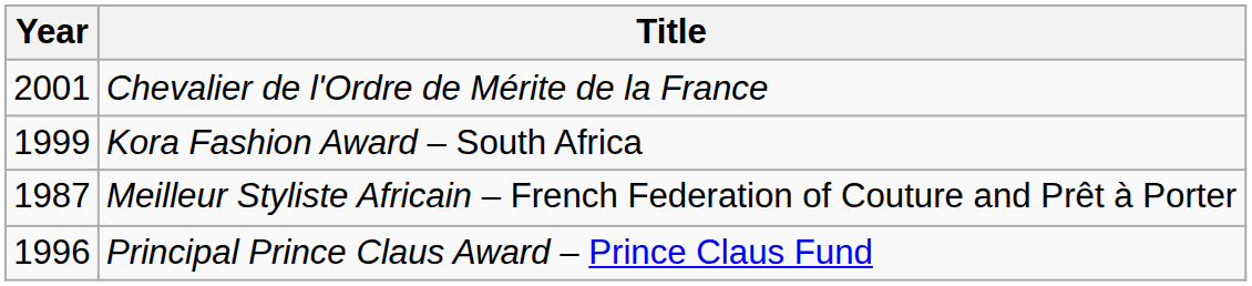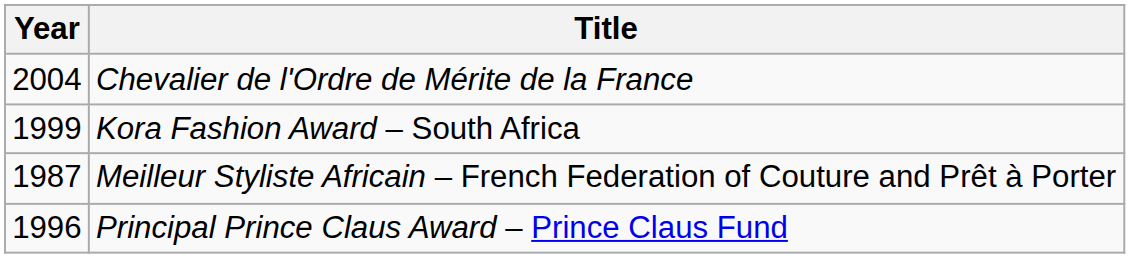Chevalier de l'Ordre de Mérite de la France | Year: 2001 -> 2004
